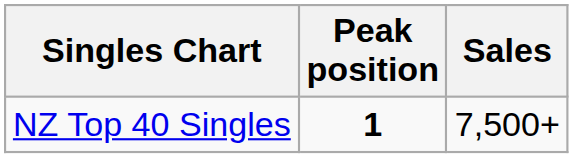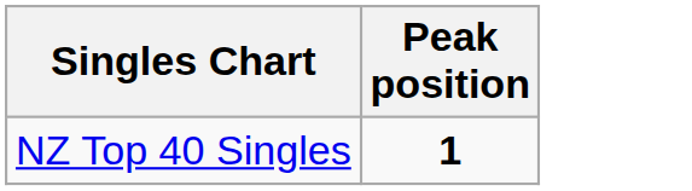- column: Sales | 7,500+
